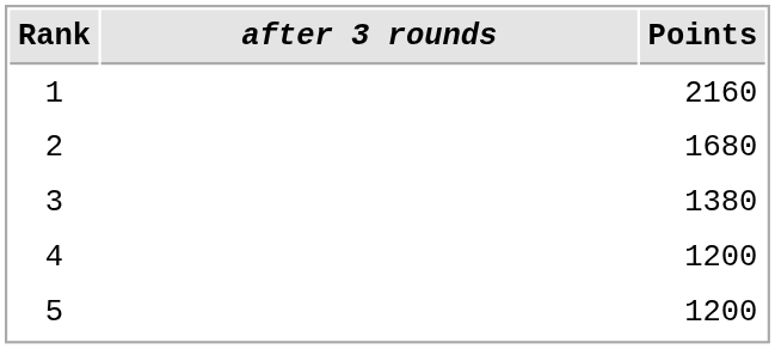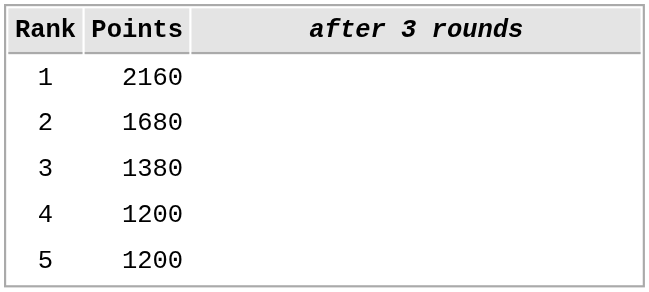columns swapped: after 3 rounds <-> Points
